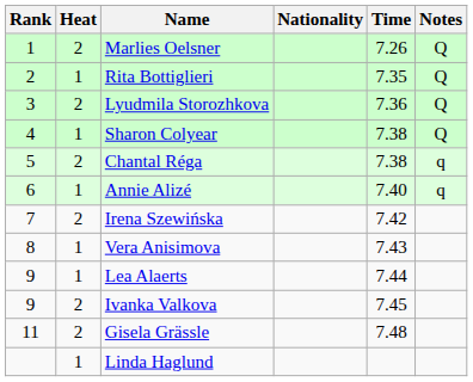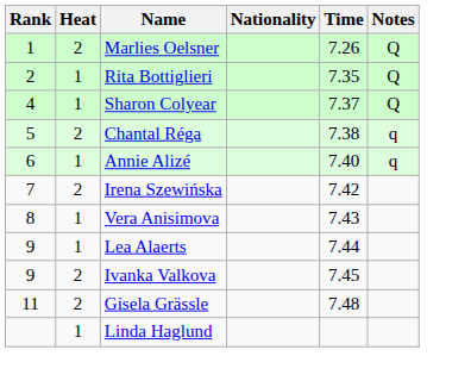- row: 3 | 2 | Lyudmila Storozhkova | 7.36 | Q
Sharon Colyear | Time: 7.38 -> 7.37
